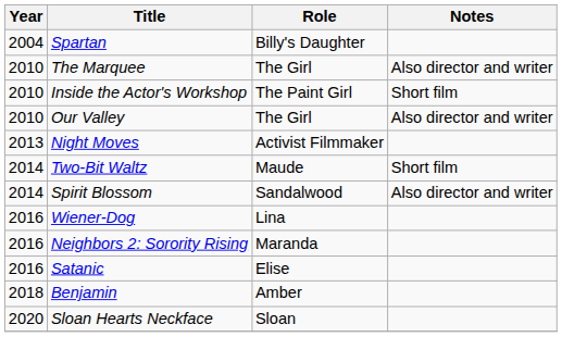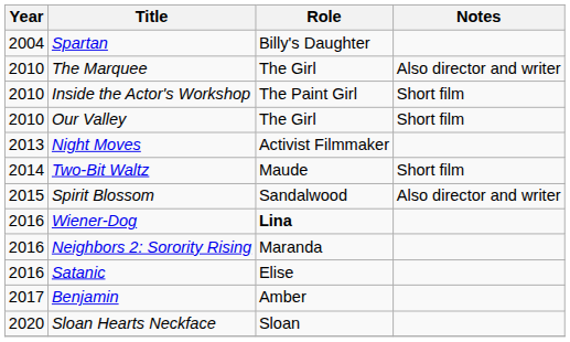Our Valley | Notes: Also director and writer -> Short film
Spirit Blossom | Year: 2014 -> 2015
Wiener-Dog | Role: normal -> bold
Benjamin | Year: 2018 -> 2017
